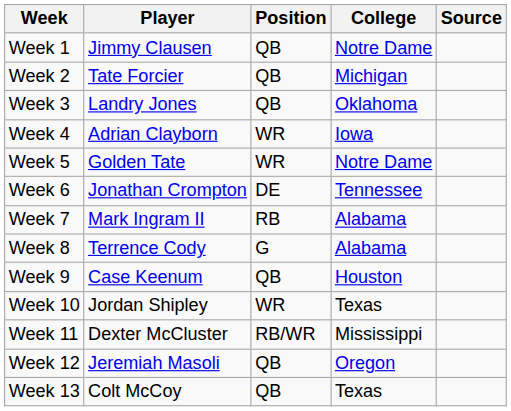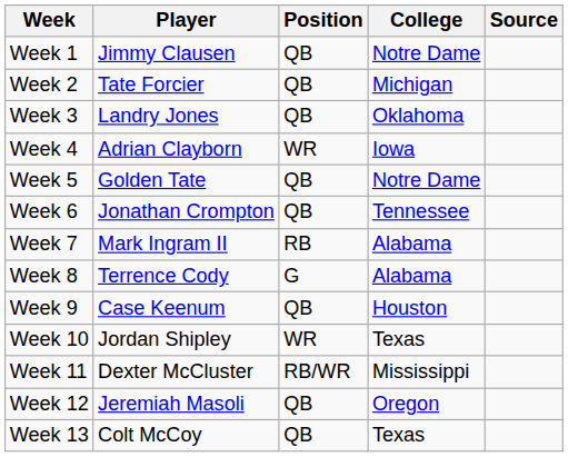Week 5 | Position: WR -> QB
Week 6 | Position: DE -> QB
